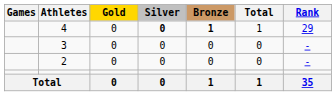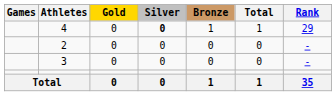4 | Bronze: bold -> normal
rows swapped: 2 <-> 3
